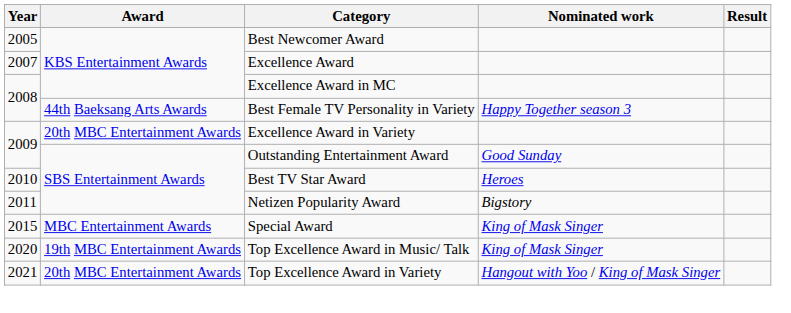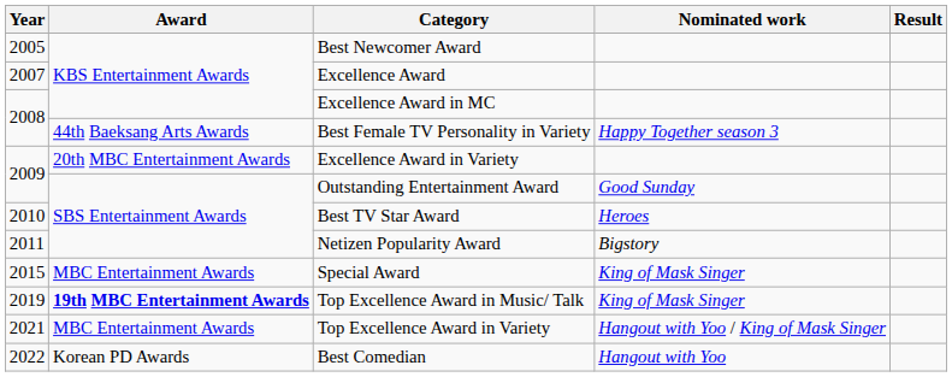Top Excellence Award in Music/ Talk | Year: 2020 -> 2019
Top Excellence Award in Music/ Talk | Award: normal -> bold
Top Excellence Award in Variety | Award: 20th MBC Entertainment Awards -> MBC Entertainment Awards
+ row: 2022 | Korean PD Awards | Best Comedian | Hangout with Yoo
